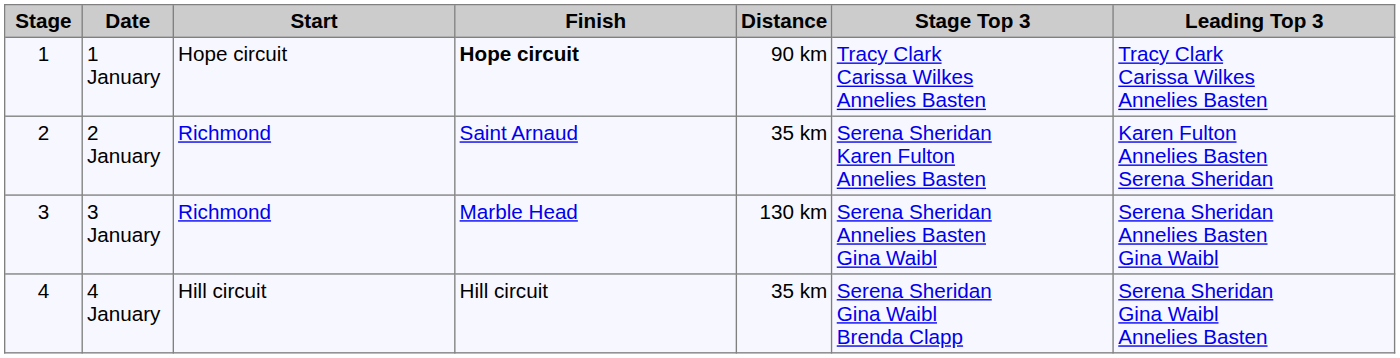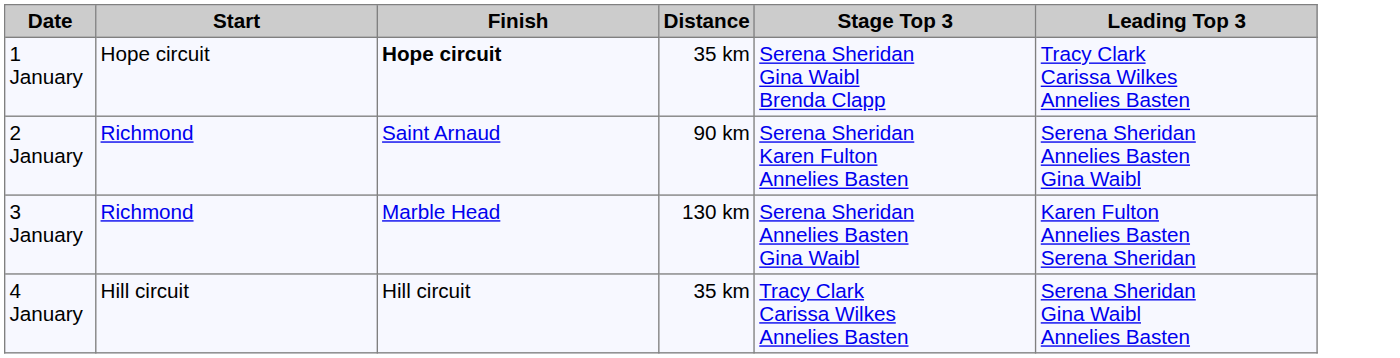- column: Stage | 1 | 2 | 3 | 4
1 January | Distance: 90 km -> 35 km
1 January | Stage Top 3: Tracy Clark Carissa Wilkes Annelies Basten -> Serena Sheridan Gina Waibl Brenda Clapp
2 January | Distance: 35 km -> 90 km
2 January | Leading Top 3: Karen Fulton Annelies Basten Serena Sheridan -> Serena Sheridan Annelies Basten Gina Waibl
3 January | Leading Top 3: Serena Sheridan Annelies Basten Gina Waibl -> Karen Fulton Annelies Basten Serena Sheridan
4 January | Stage Top 3: Serena Sheridan Gina Waibl Brenda Clapp -> Tracy Clark Carissa Wilkes Annelies Basten
